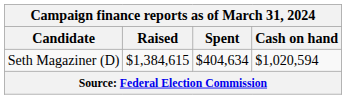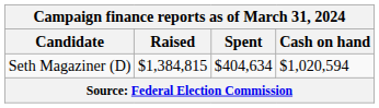Seth Magaziner (D) | Raised: $1,384,615 -> $1,384,815
